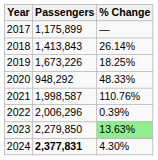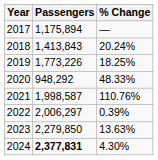2017 | Passengers: 1,175,899 -> 1,175,894
2018 | % Change: 26.14% -> 20.24%
2019 | Passengers: 1,673,226 -> 1,773,226
2022 | Passengers: 2,006,296 -> 2,006,297
2023 | % Change: lightgreen background -> no background
